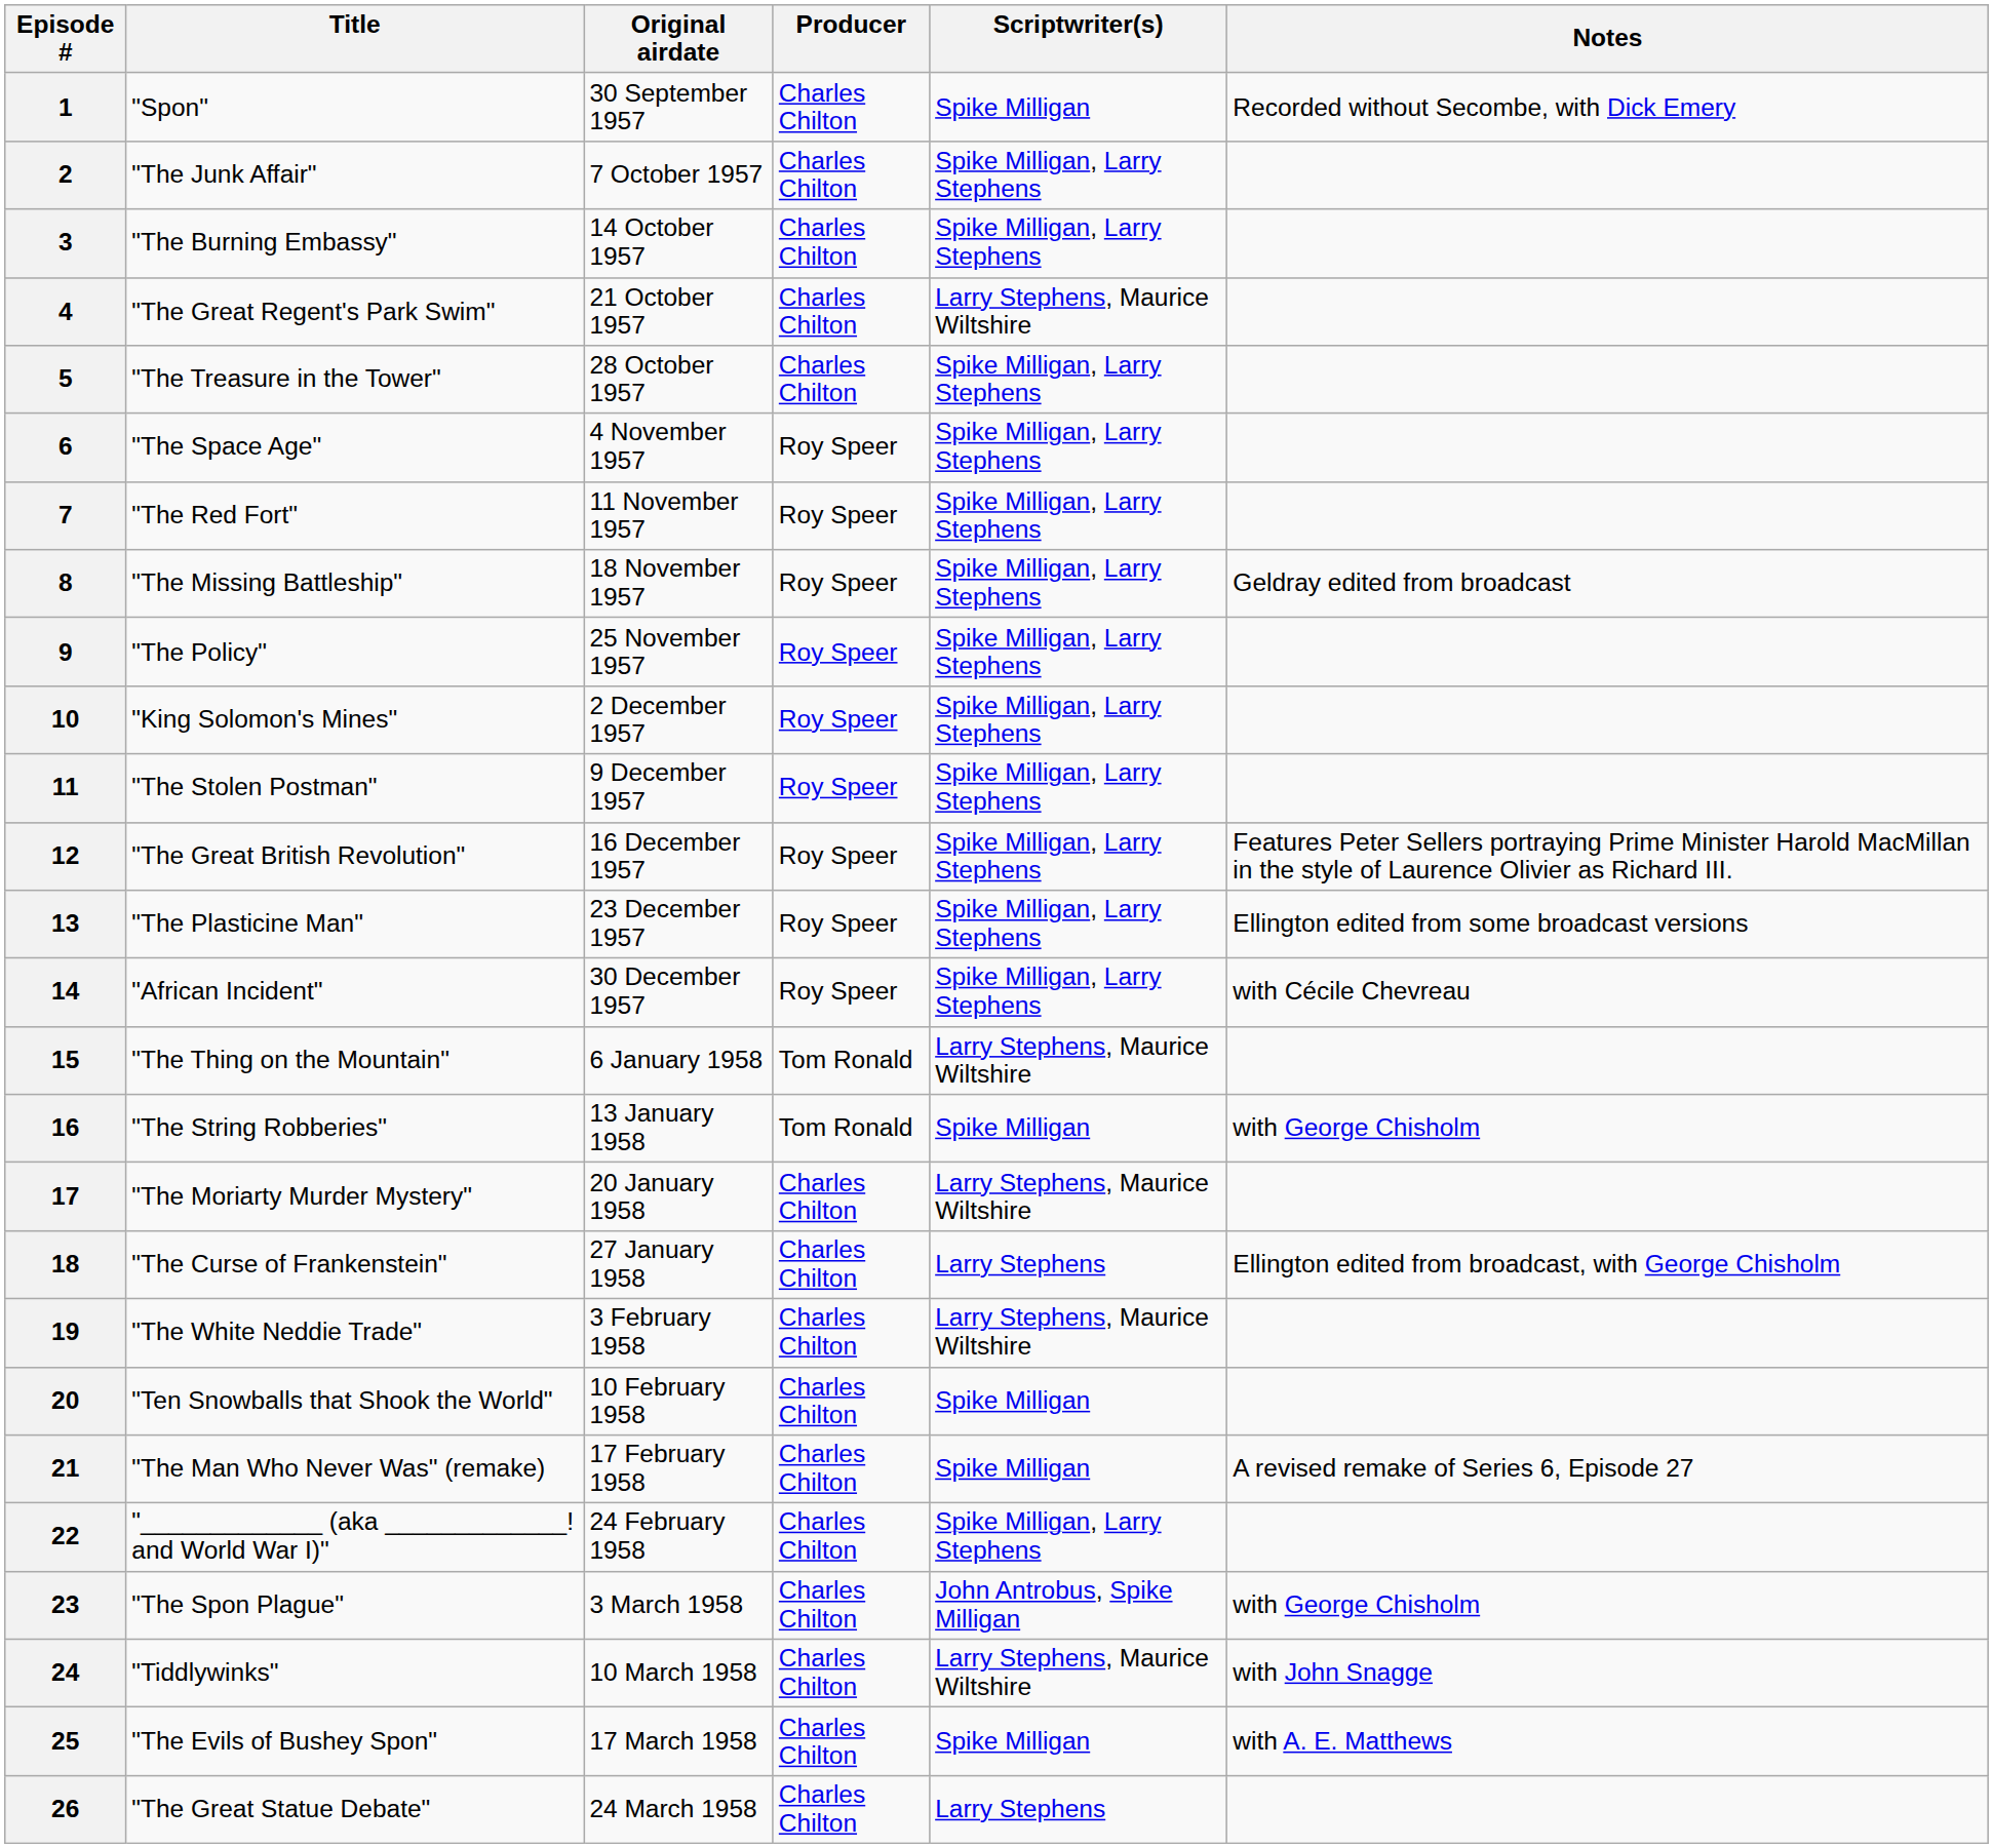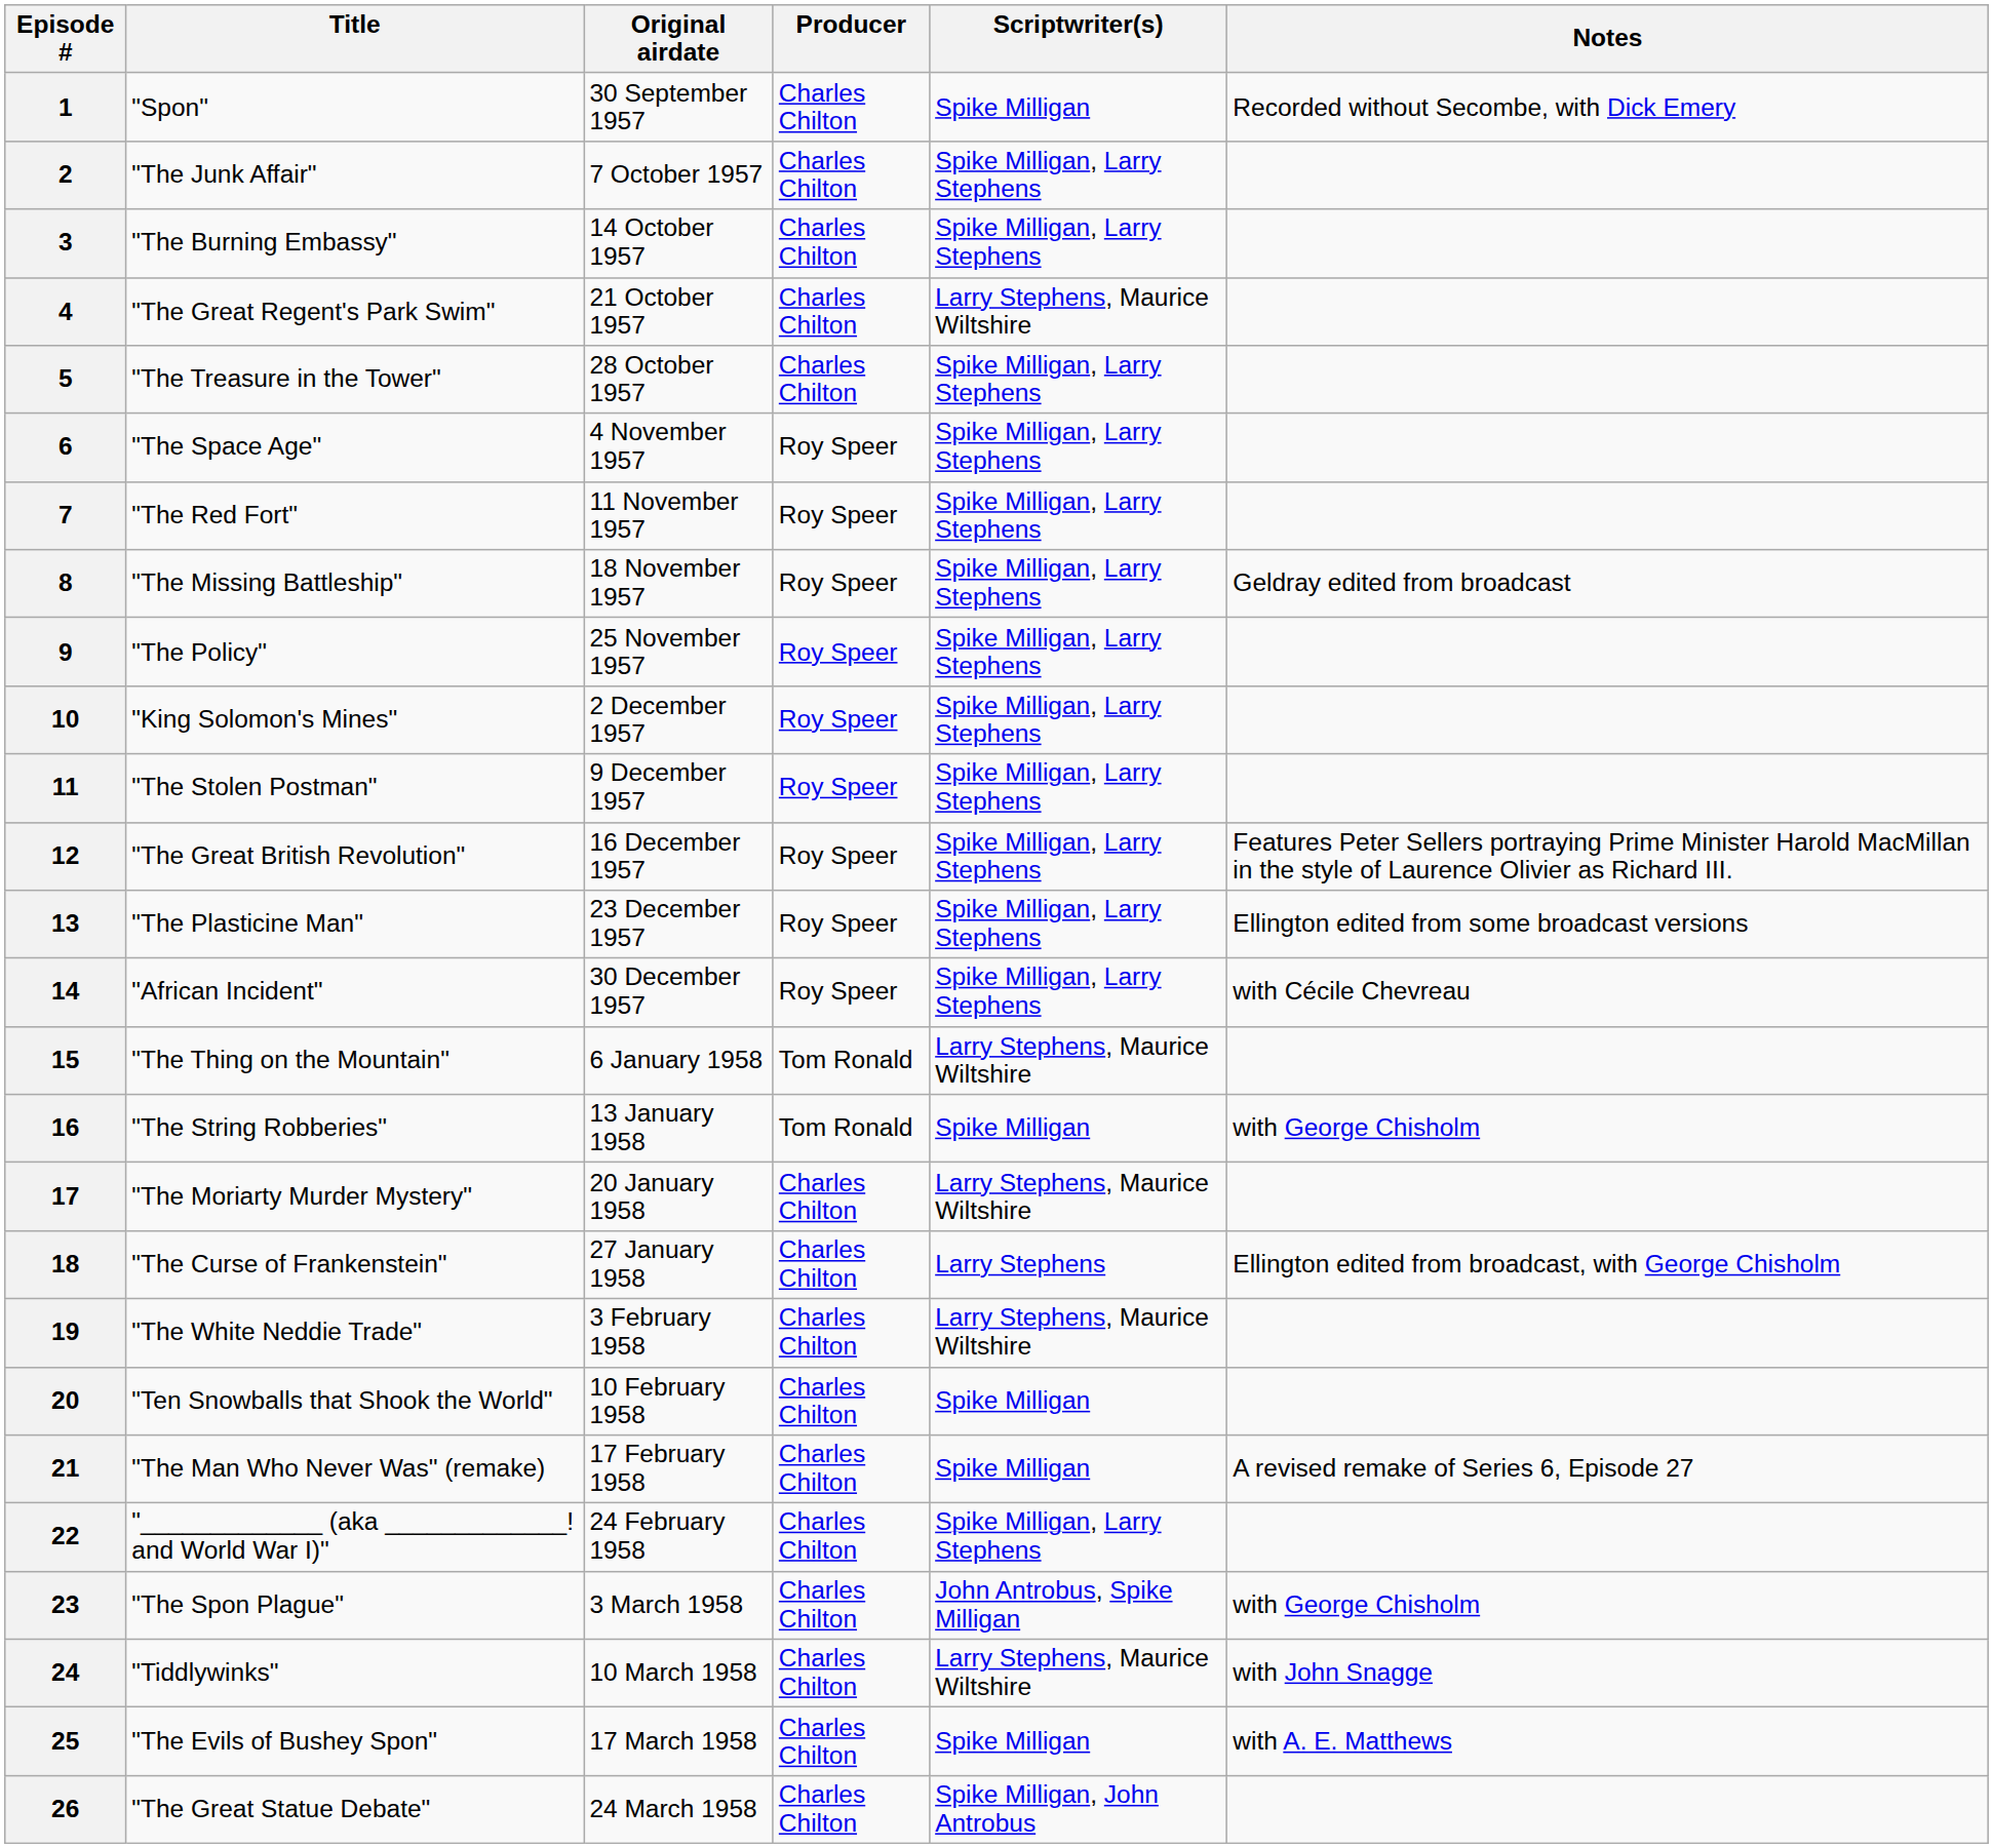26 | Scriptwriter(s): Larry Stephens -> Spike Milligan, John Antrobus
